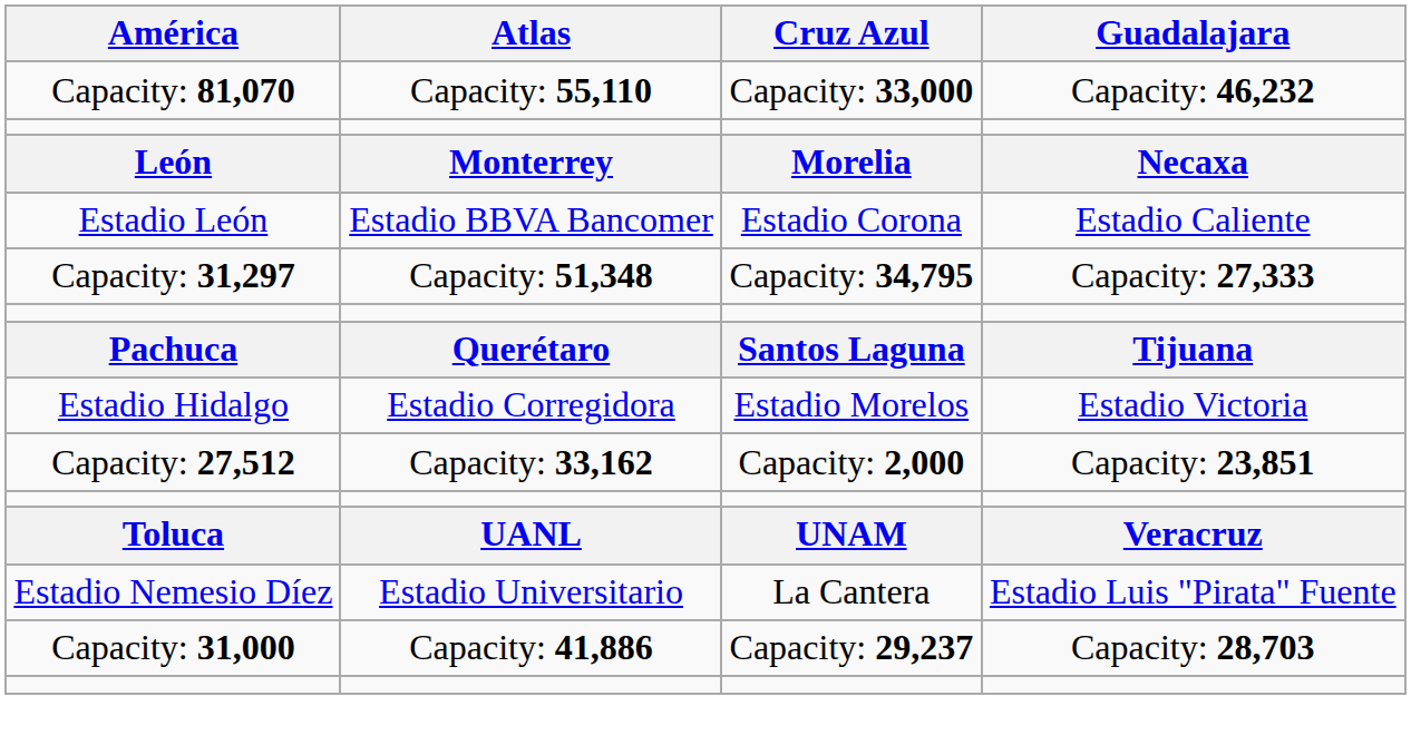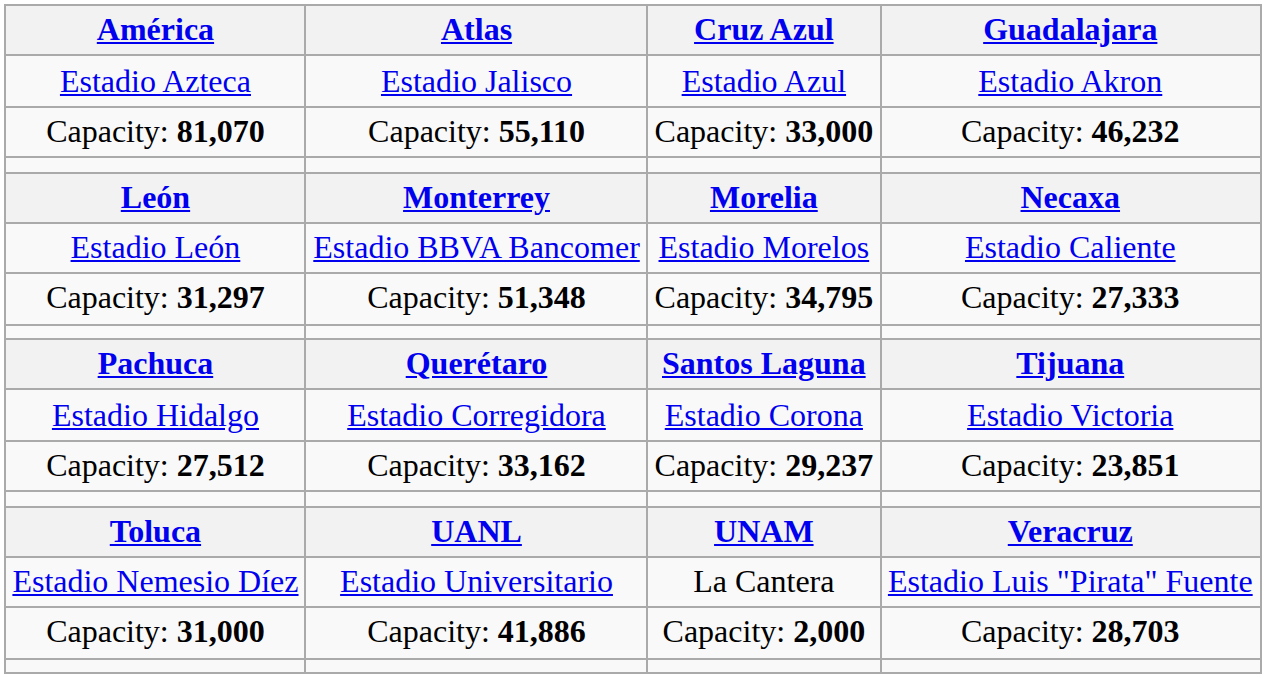+ row: Estadio Azteca | Estadio Jalisco | Estadio Azul | Estadio Akron
Estadio León | Cruz Azul: Estadio Corona -> Estadio Morelos
Estadio Hidalgo | Cruz Azul: Estadio Morelos -> Estadio Corona
Capacity: 27,512 | Cruz Azul: Capacity: 2,000 -> Capacity: 29,237
Capacity: 31,000 | Cruz Azul: Capacity: 29,237 -> Capacity: 2,000
